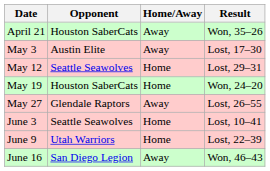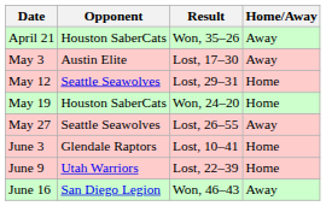columns swapped: Home/Away <-> Result
May 27 | Opponent: Glendale Raptors -> Seattle Seawolves
June 3 | Opponent: Seattle Seawolves -> Glendale Raptors
